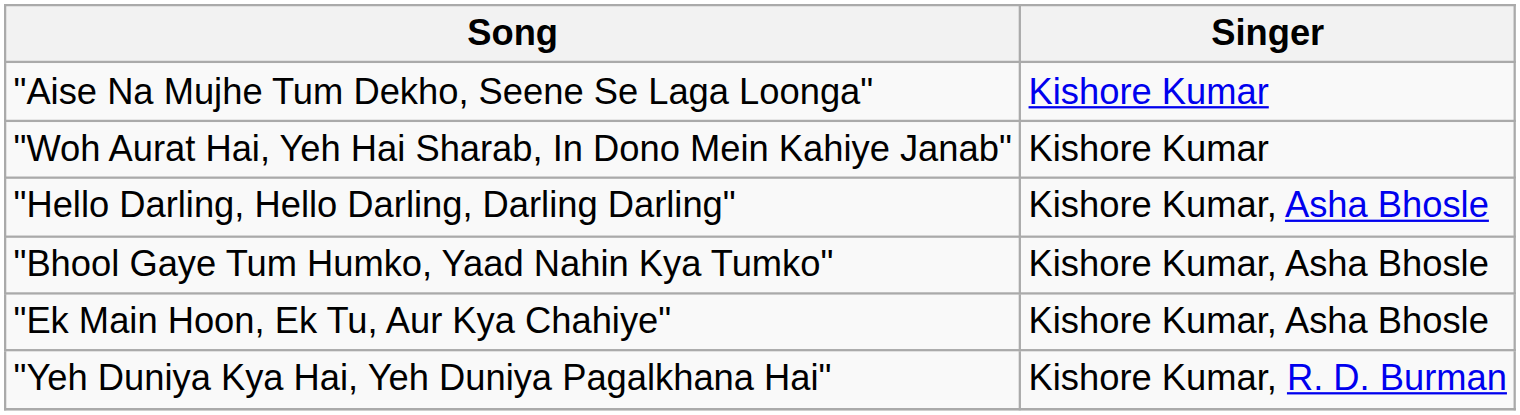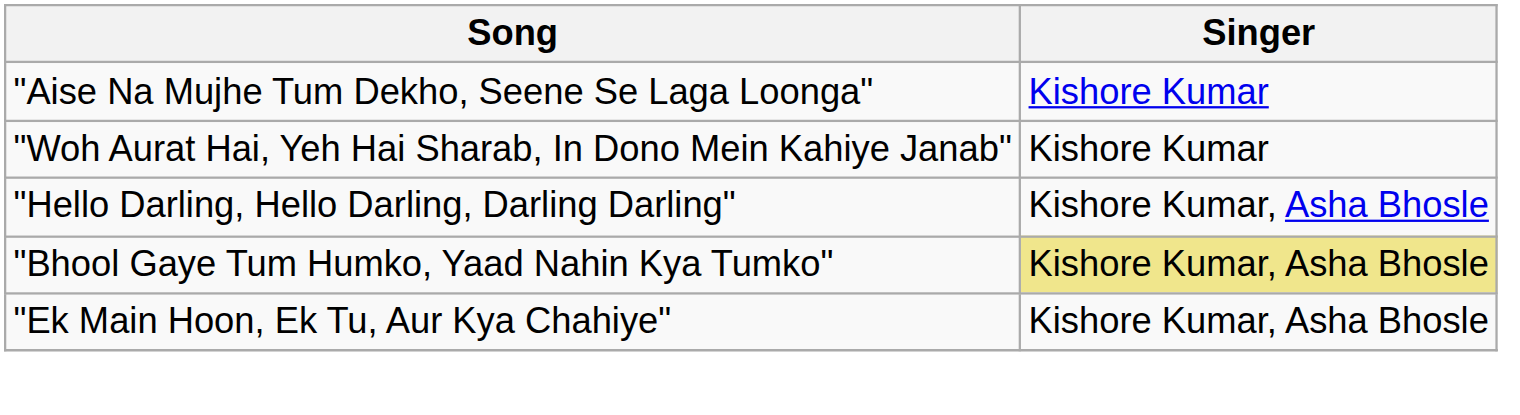"Bhool Gaye Tum Humko, Yaad Nahin Kya Tumko" | Singer: no background -> khaki background
- row: "Yeh Duniya Kya Hai, Yeh Duniya Pagalkhana Hai" | Kishore Kumar, R. D. Burman
